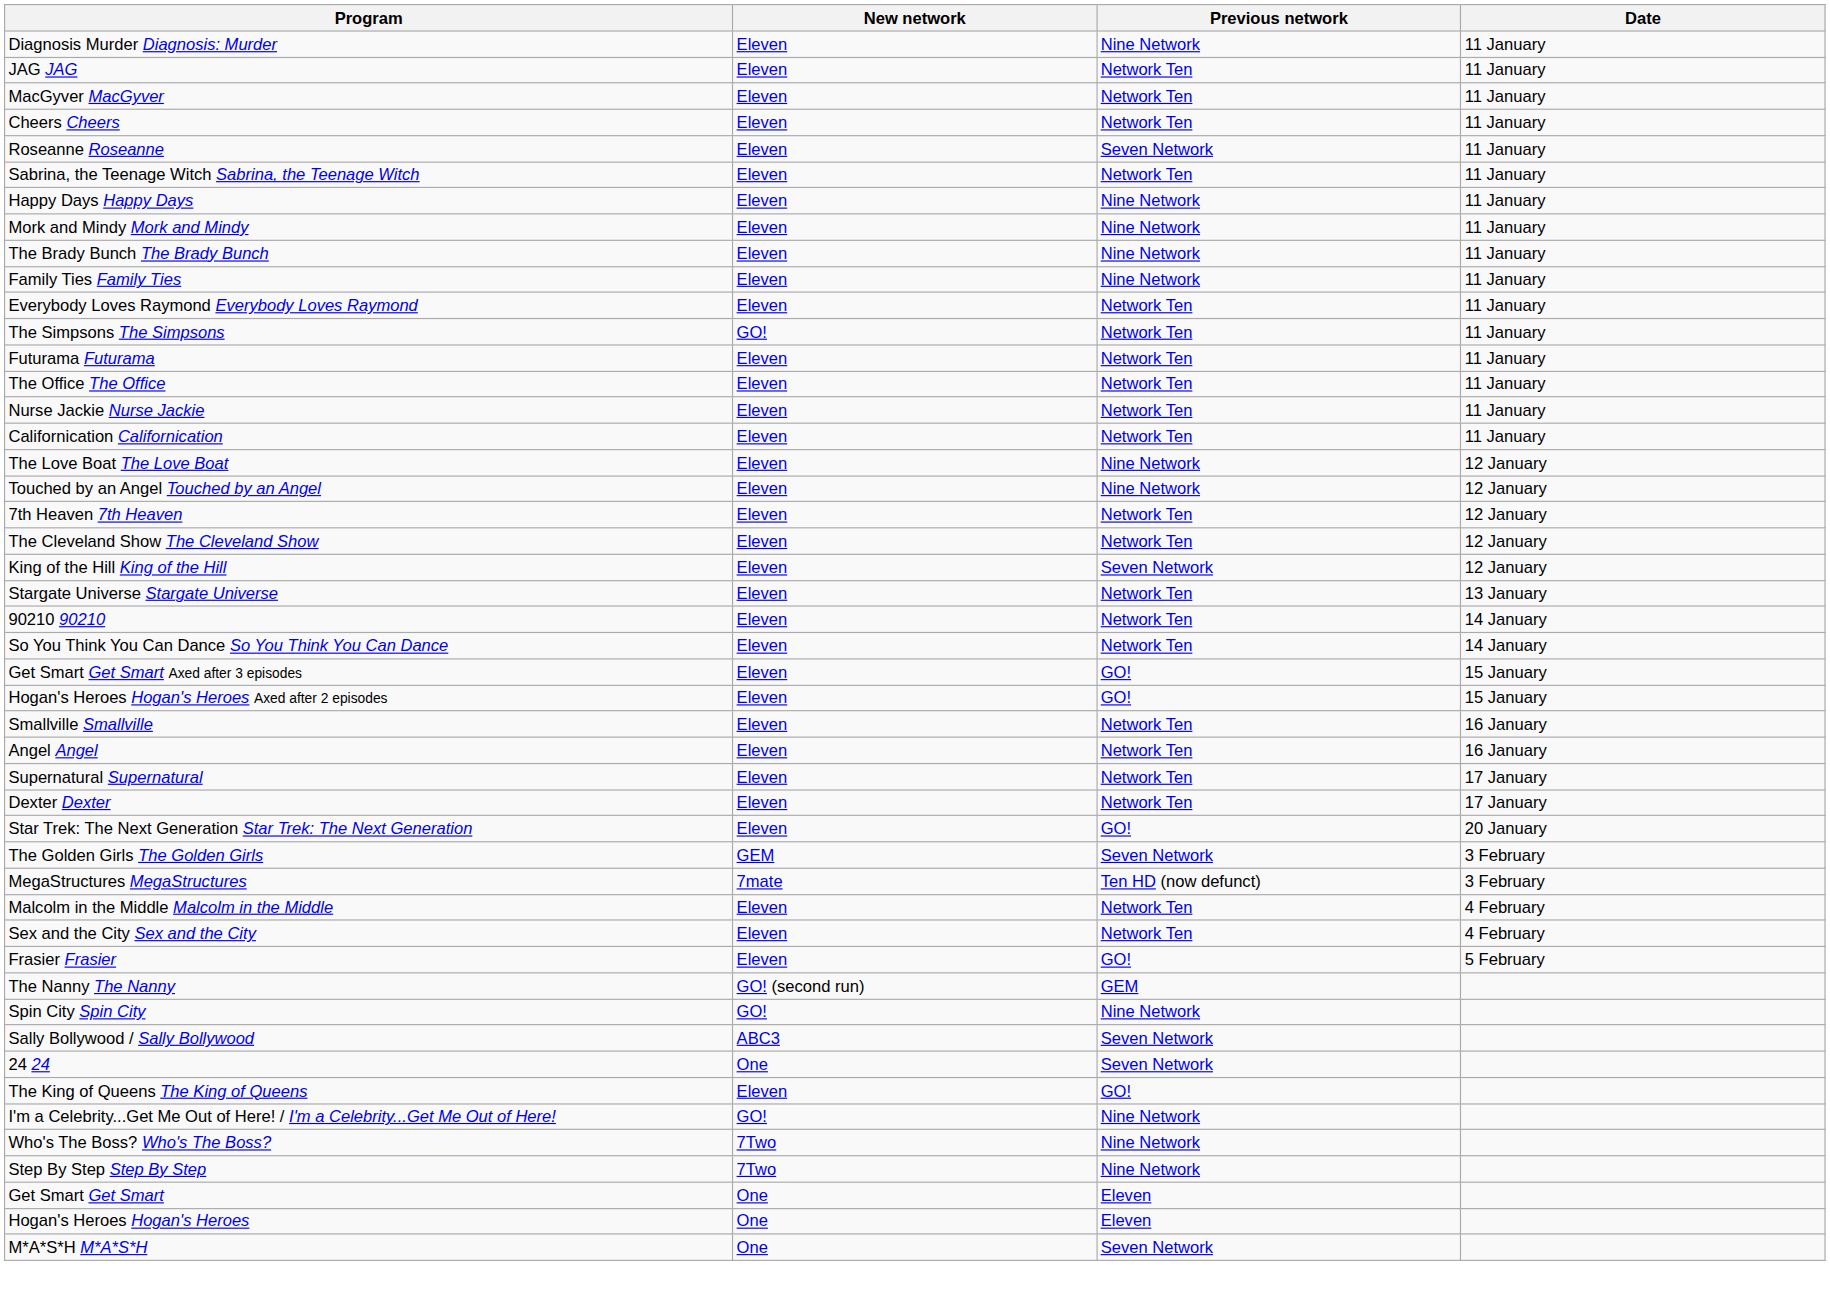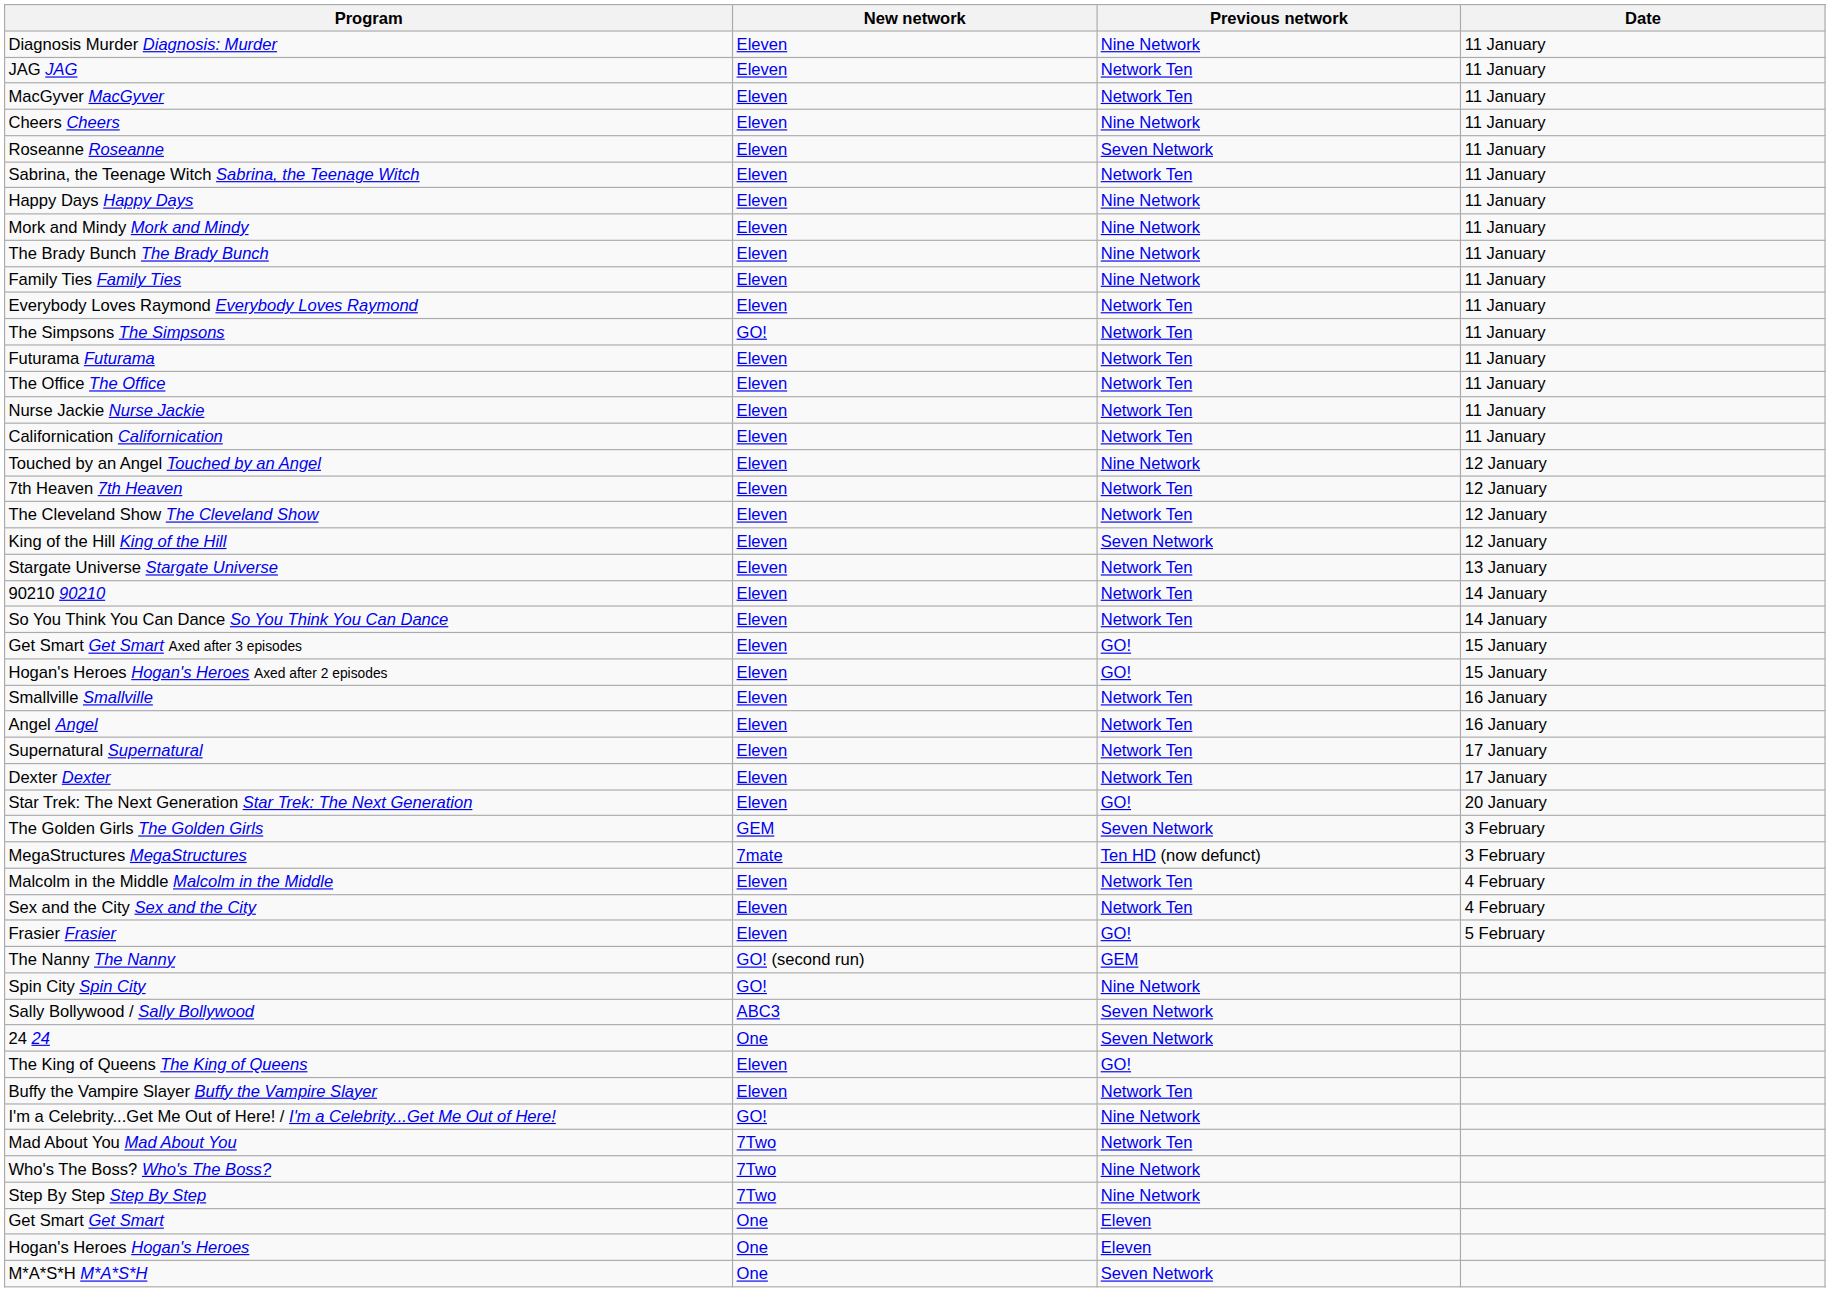Cheers Cheers | Previous network: Network Ten -> Nine Network
- row: The Love Boat The Love Boat | Eleven | Nine Network | 12 January
+ row: Buffy the Vampire Slayer Buffy the Vampire Slayer | Eleven | Network Ten
+ row: Mad About You Mad About You | 7Two | Network Ten
